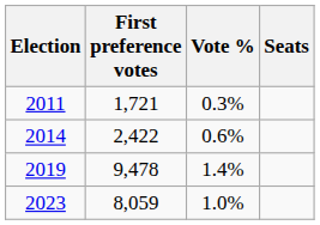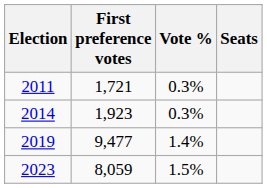2014 | First preference votes: 2,422 -> 1,923
2014 | Vote %: 0.6% -> 0.3%
2019 | First preference votes: 9,478 -> 9,477
2023 | Vote %: 1.0% -> 1.5%
